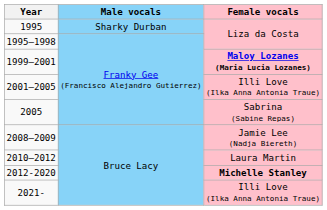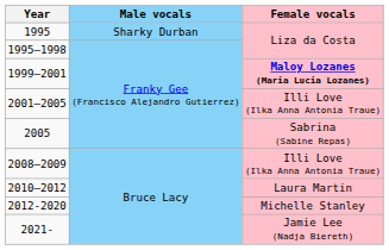2008–2009 | Female vocals: Jamie Lee (Nadja Biereth) -> Illi Love (Ilka Anna Antonia Traue)
2012-2020 | Female vocals: bold -> normal
2021- | Female vocals: Illi Love (Ilka Anna Antonia Traue) -> Jamie Lee (Nadja Biereth)
